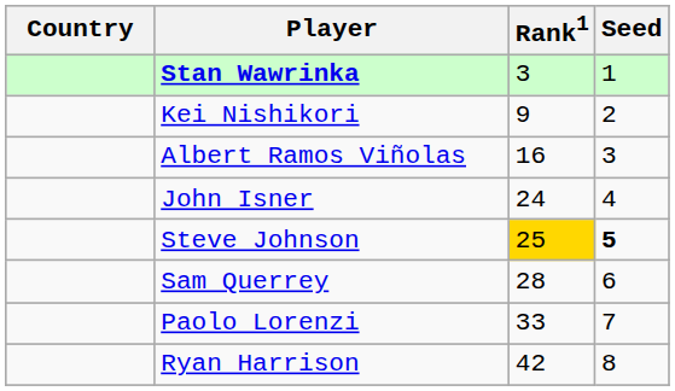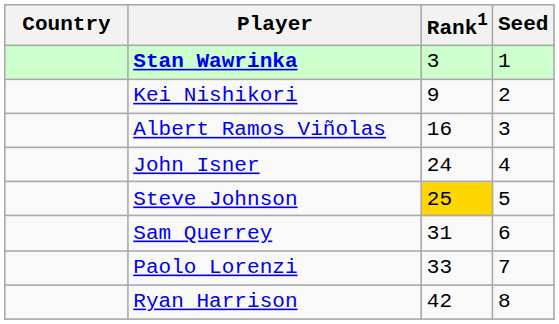Steve Johnson | Seed: bold -> normal
Sam Querrey | Rank1: 28 -> 31
